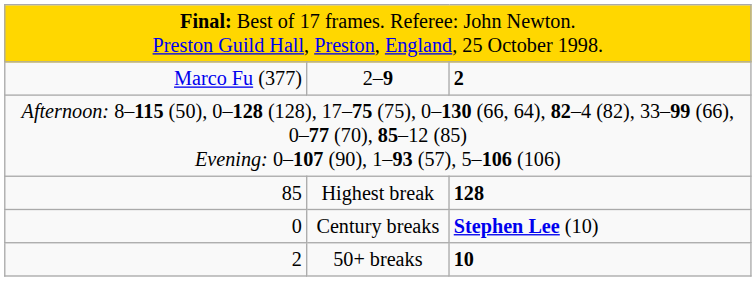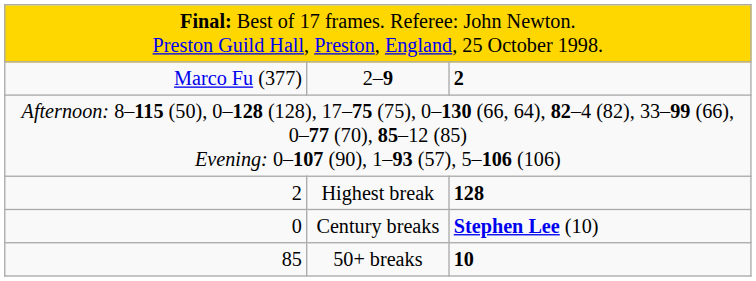Highest break | column 1: 85 -> 2
50+ breaks | column 1: 2 -> 85
